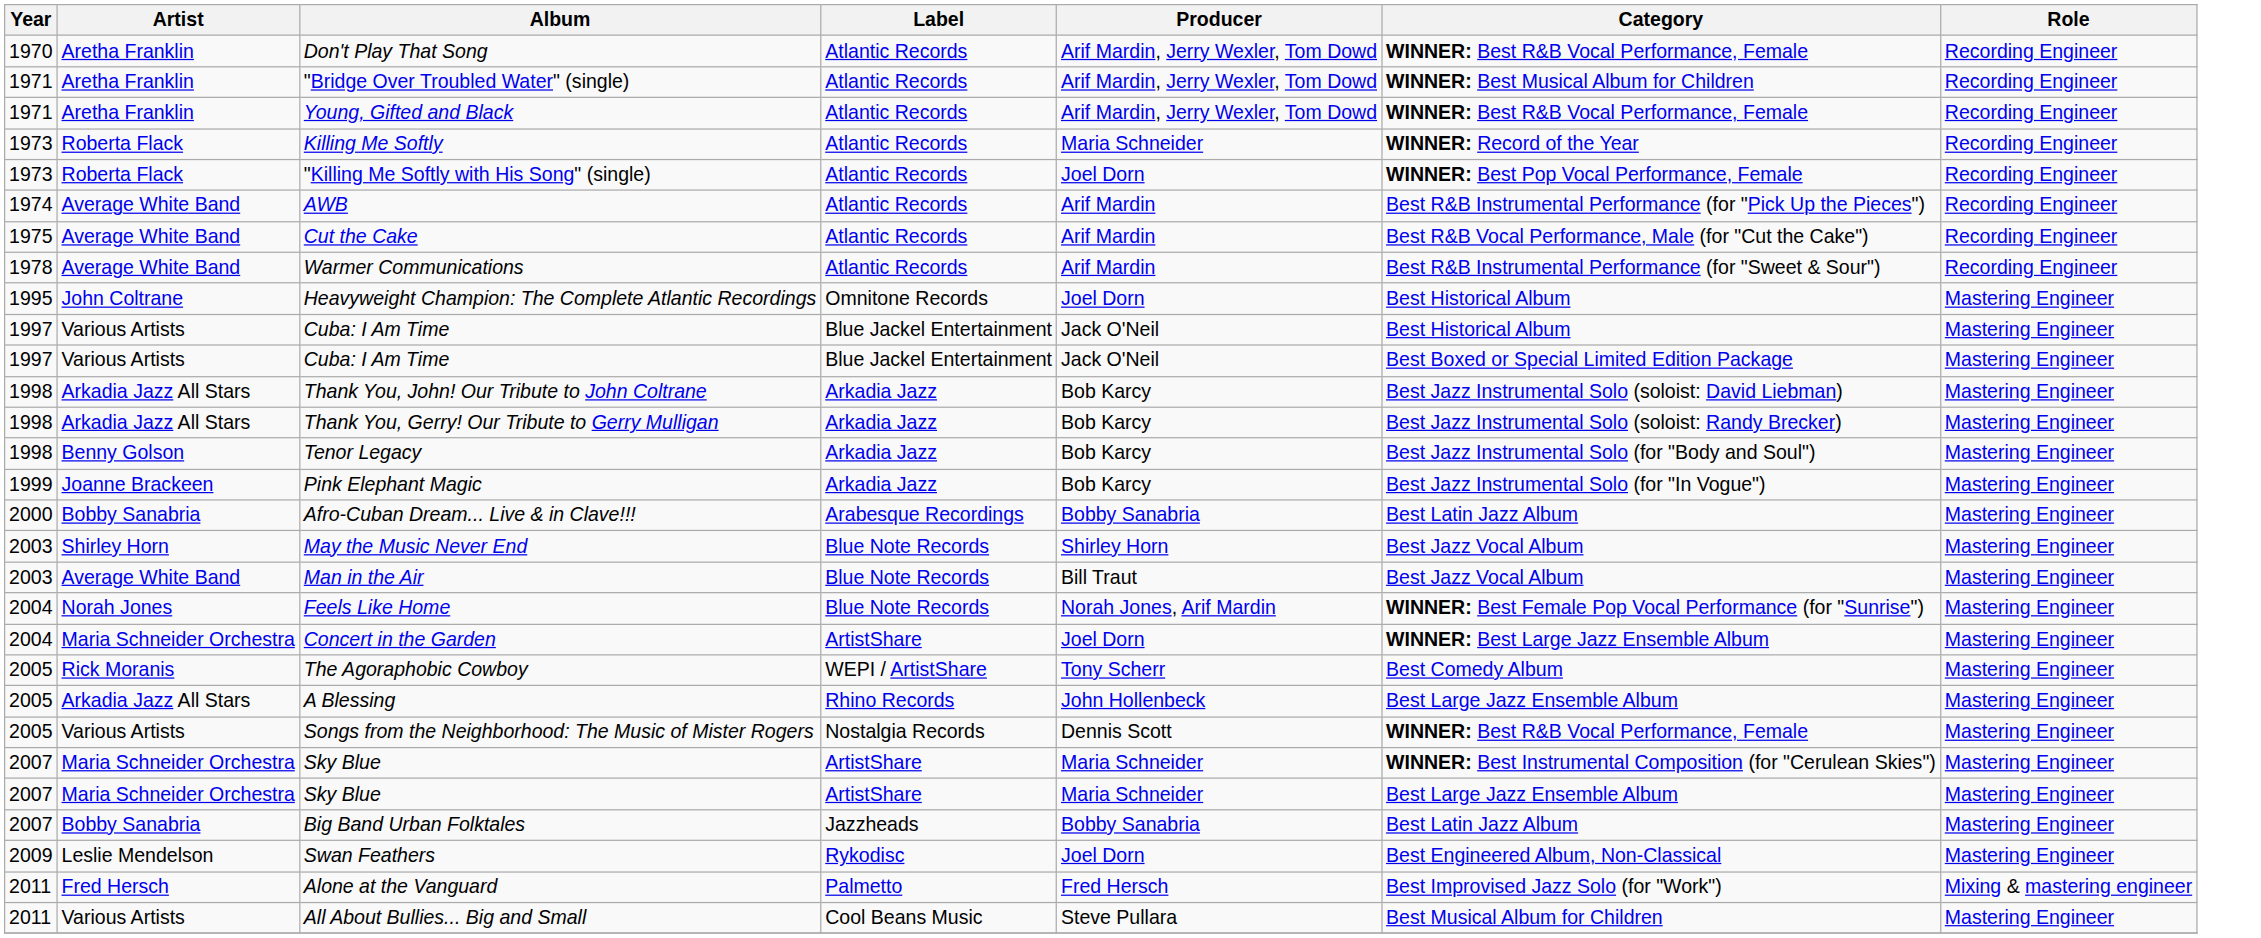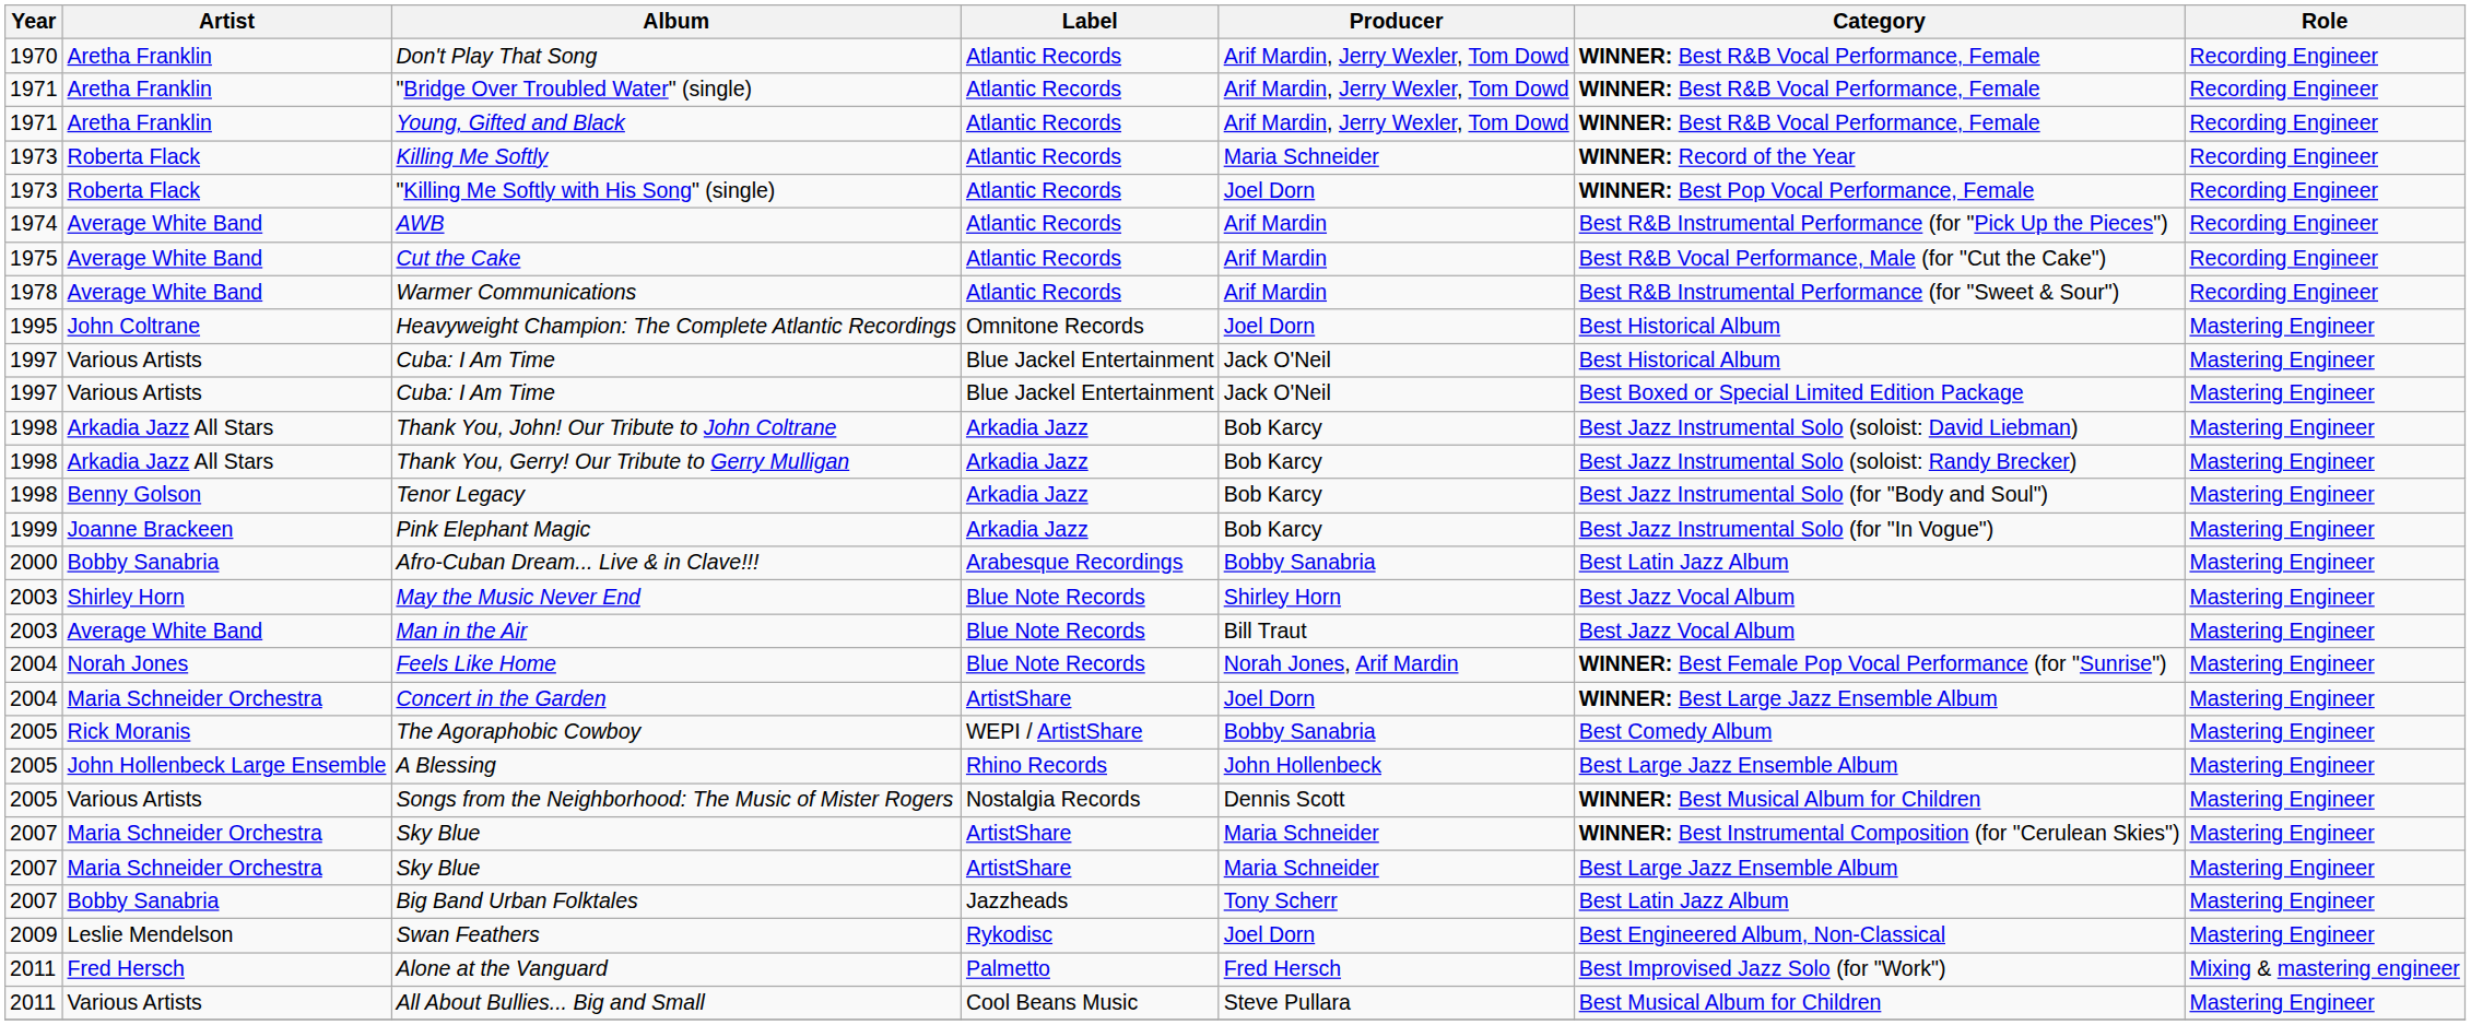"Bridge Over Troubled Water" (single) | Category: WINNER: Best Musical Album for Children -> WINNER: Best R&B Vocal Performance, Female
The Agoraphobic Cowboy | Producer: Tony Scherr -> Bobby Sanabria
A Blessing | Artist: Arkadia Jazz All Stars -> John Hollenbeck Large Ensemble
Songs from the Neighborhood: The Music of Mister Rogers | Category: WINNER: Best R&B Vocal Performance, Female -> WINNER: Best Musical Album for Children
Big Band Urban Folktales | Producer: Bobby Sanabria -> Tony Scherr
